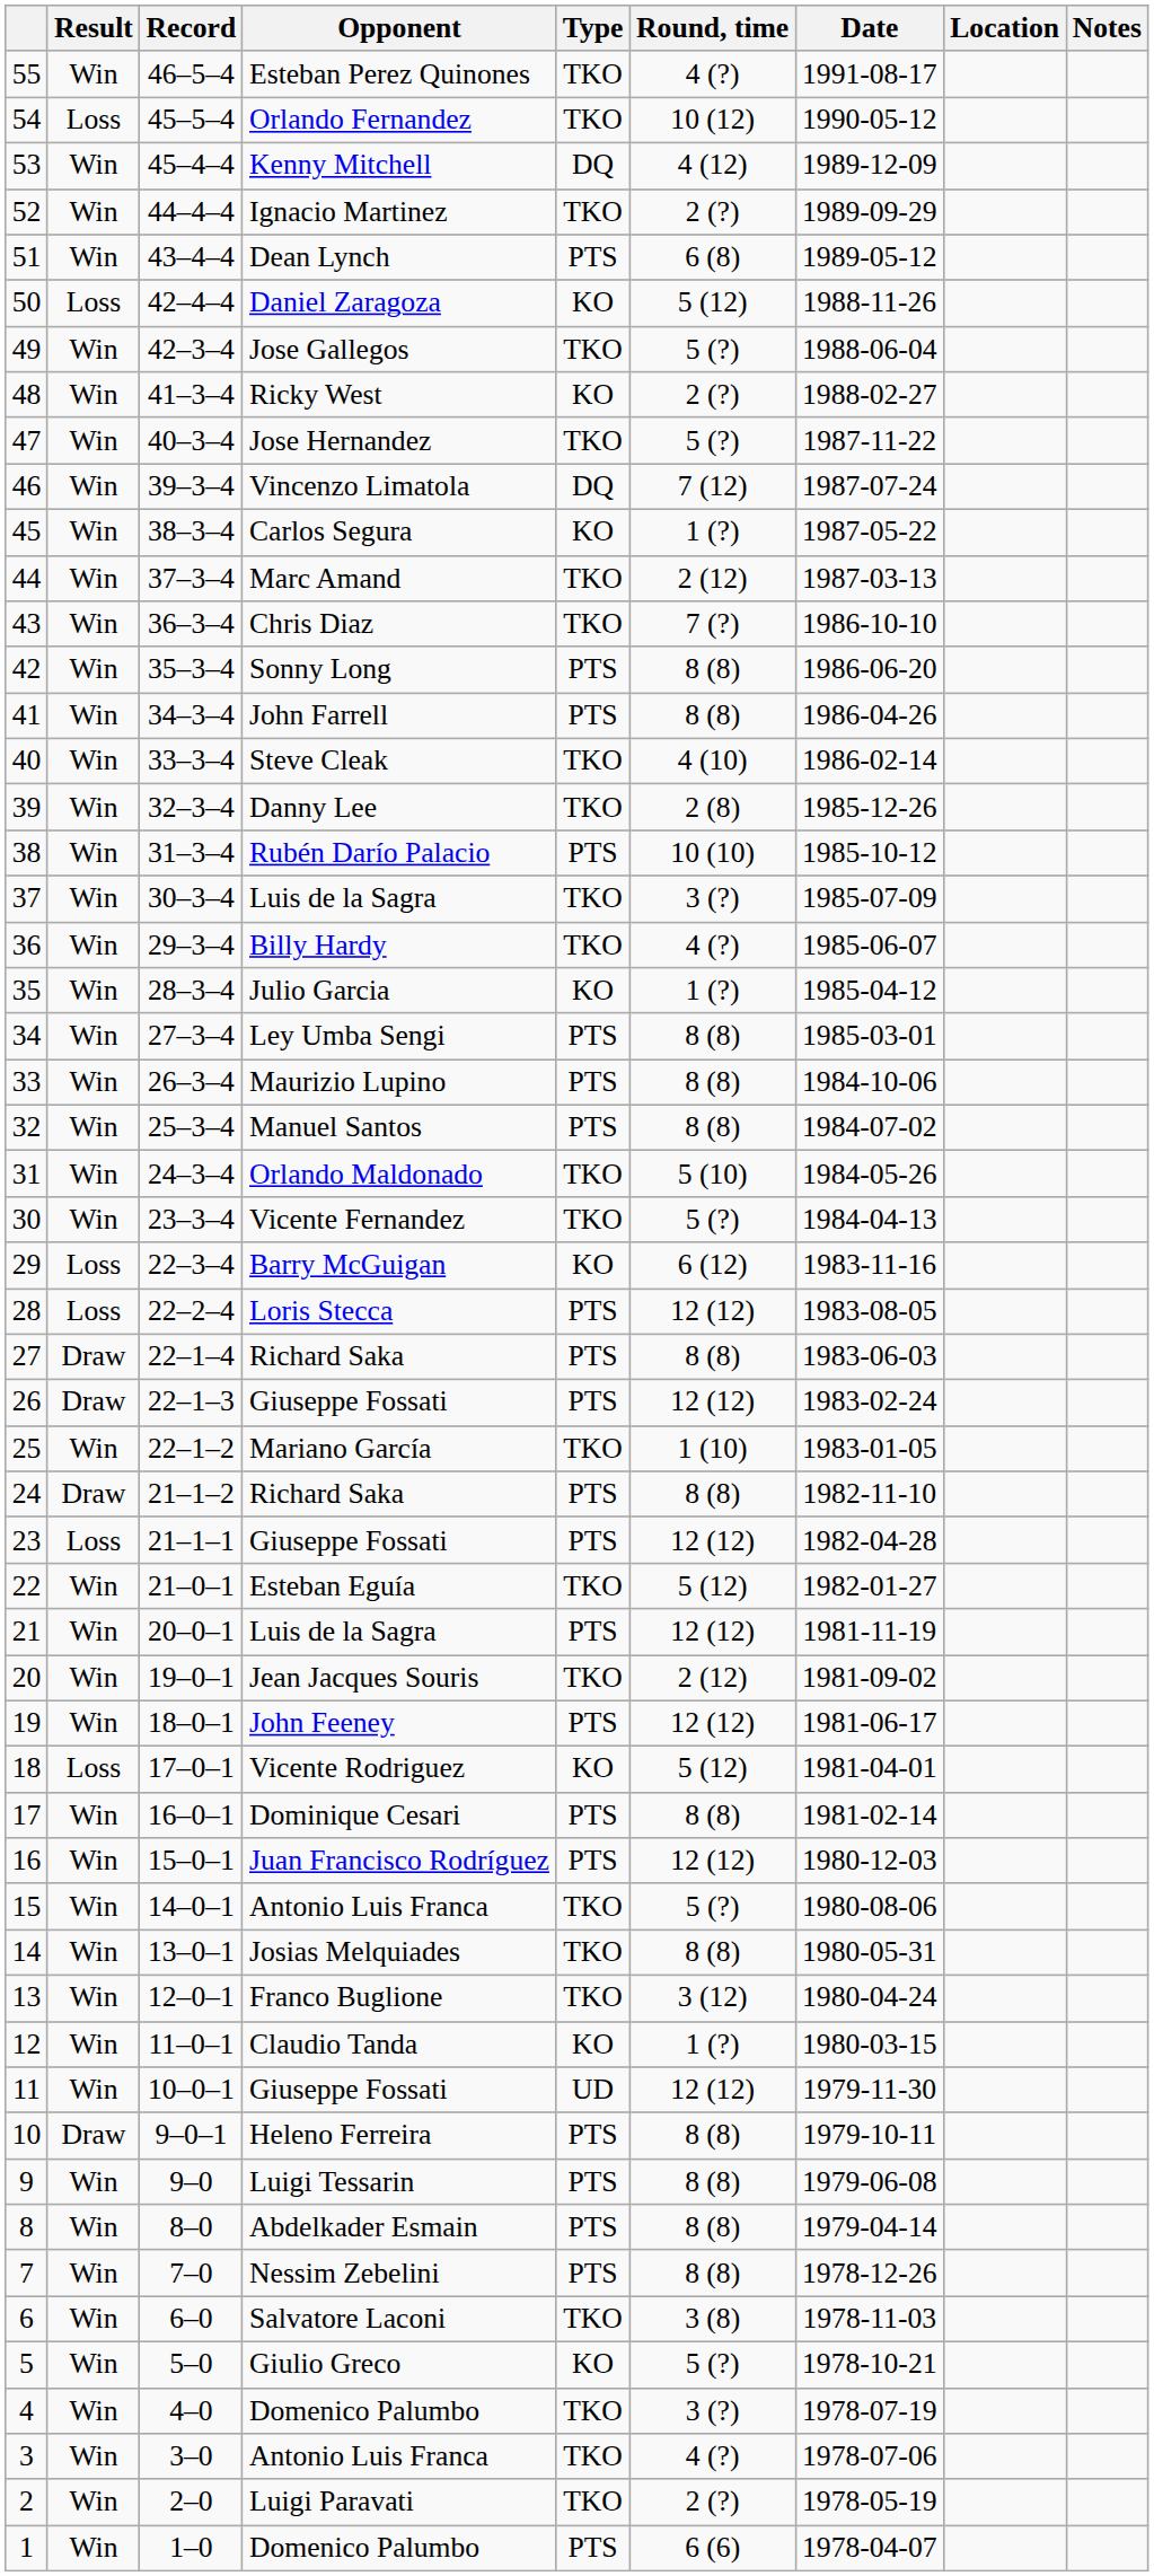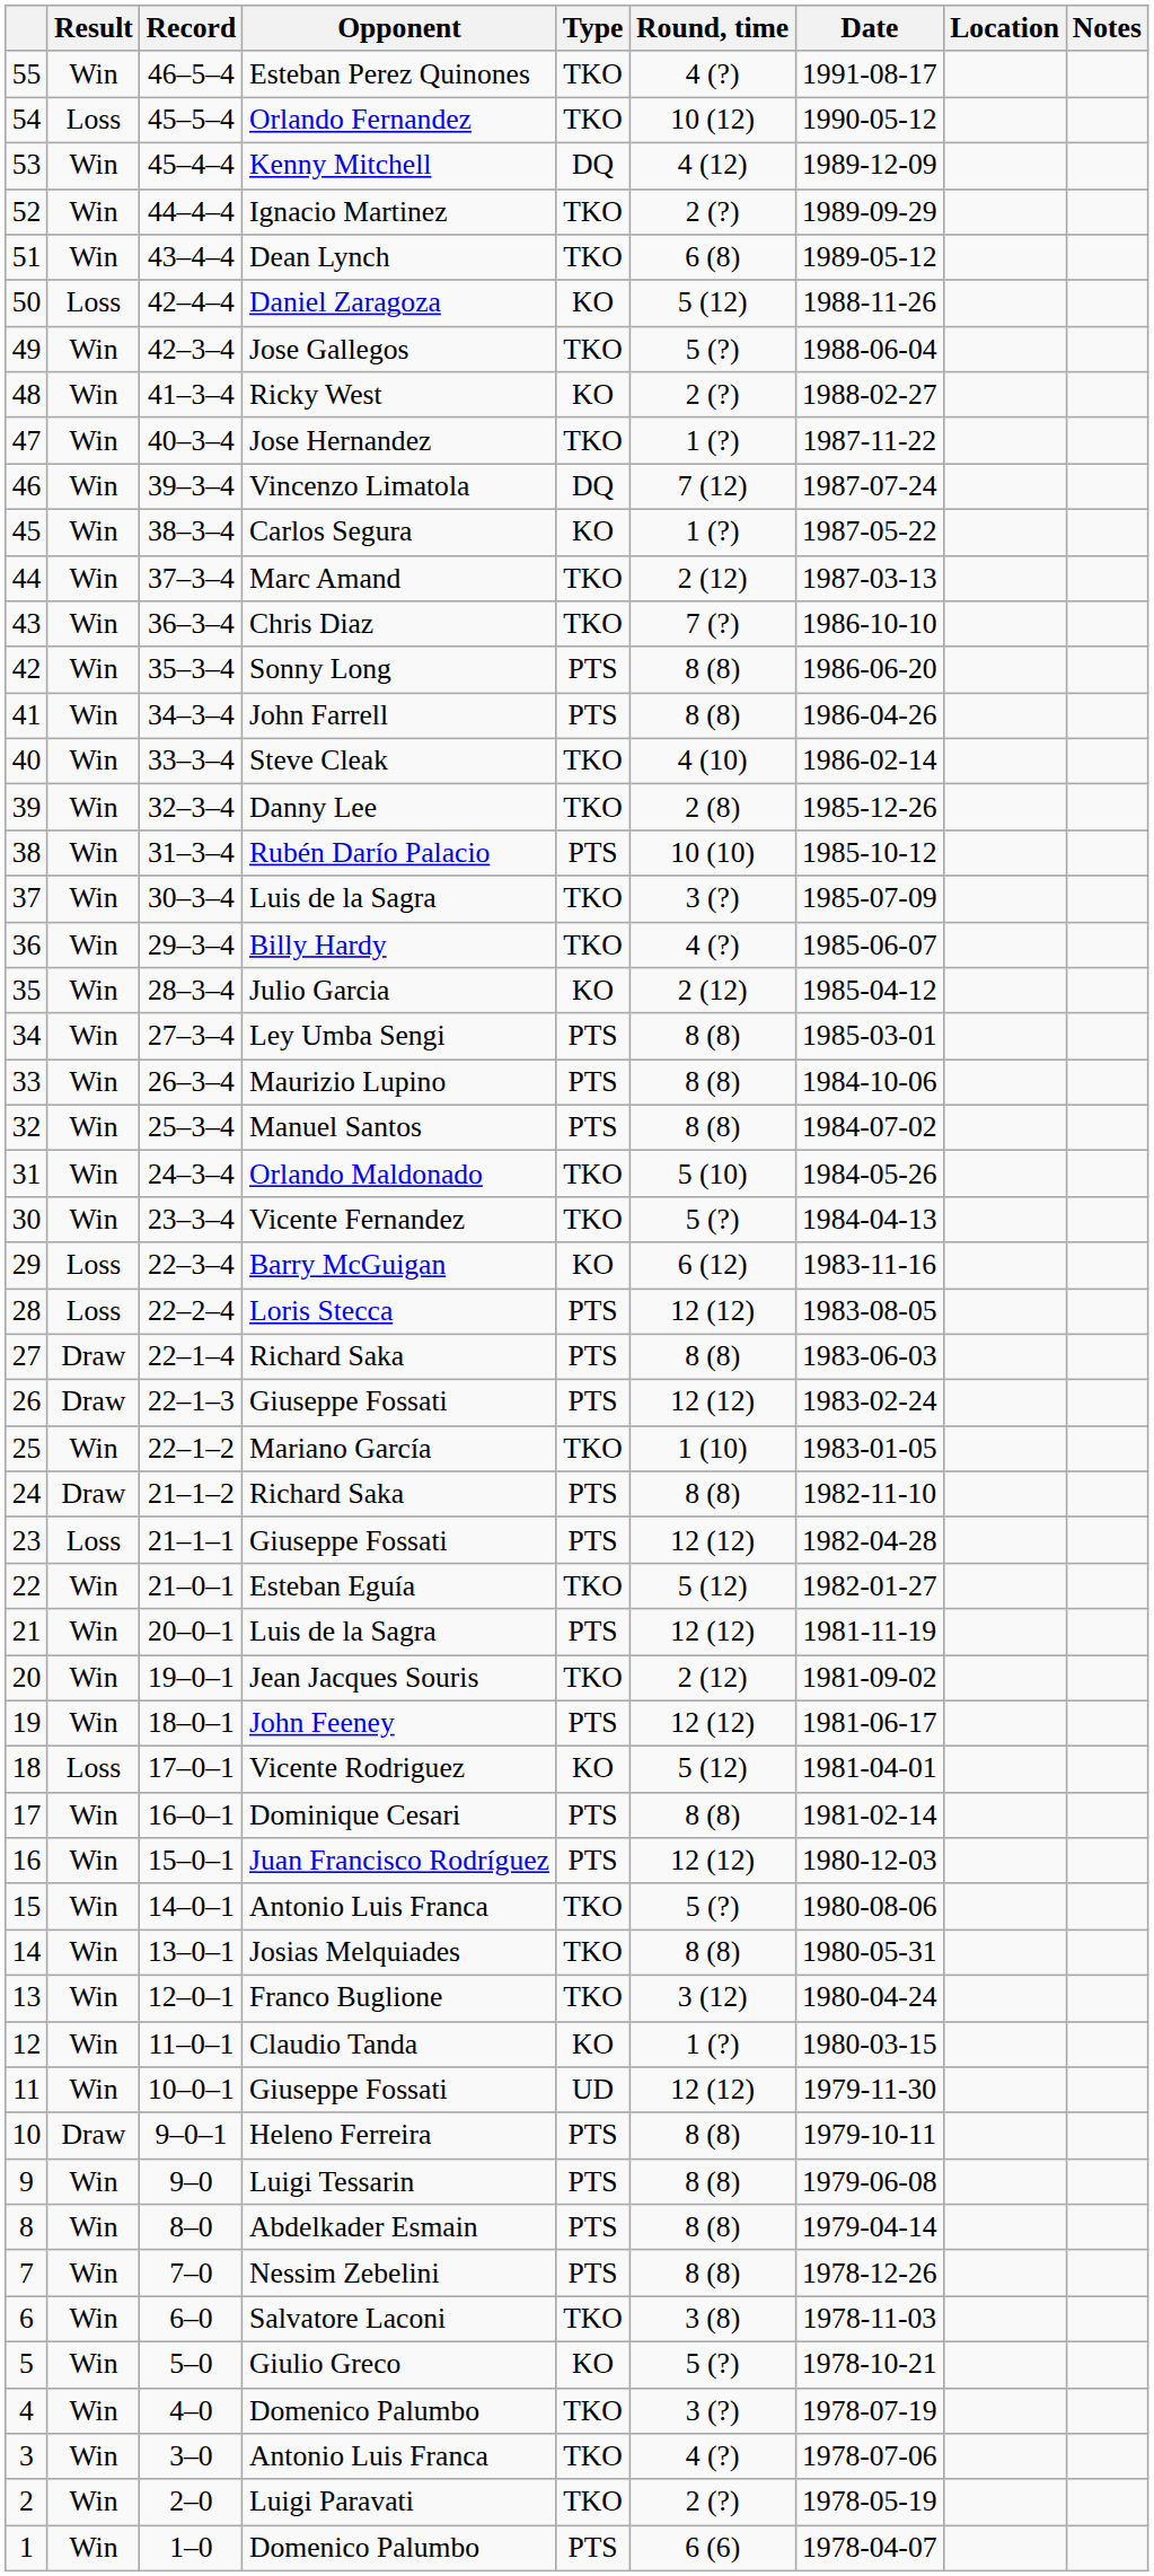51 | Type: PTS -> TKO
47 | Round, time: 5 (?) -> 1 (?)
35 | Round, time: 1 (?) -> 2 (12)
